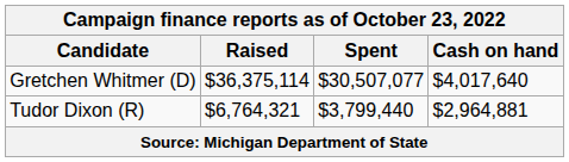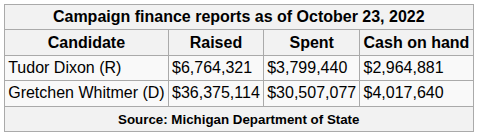rows swapped: Gretchen Whitmer (D) <-> Tudor Dixon (R)
